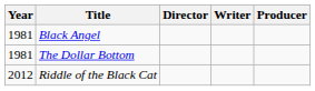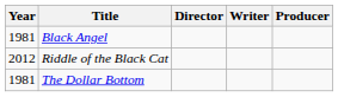rows swapped: The Dollar Bottom <-> Riddle of the Black Cat
